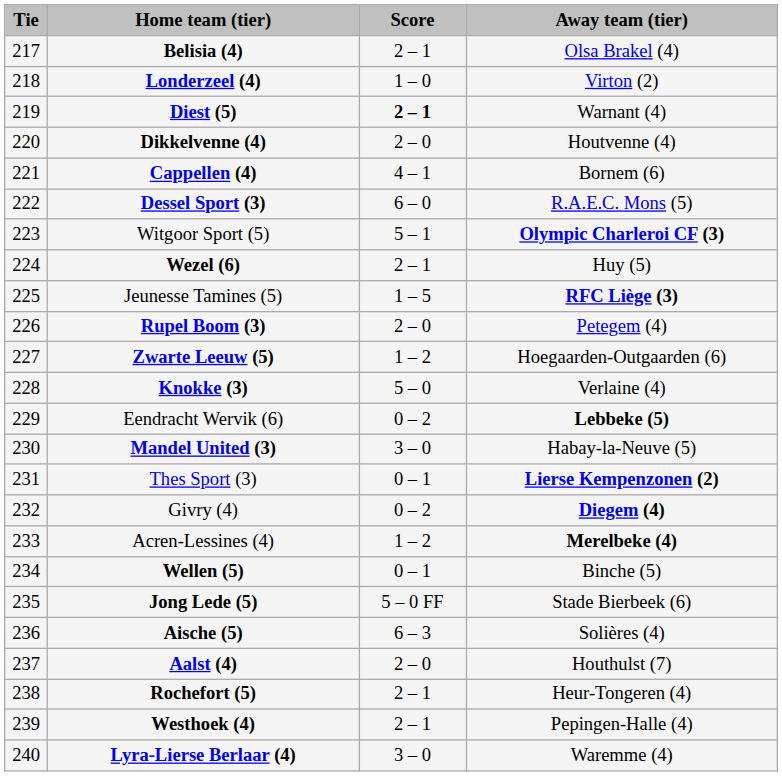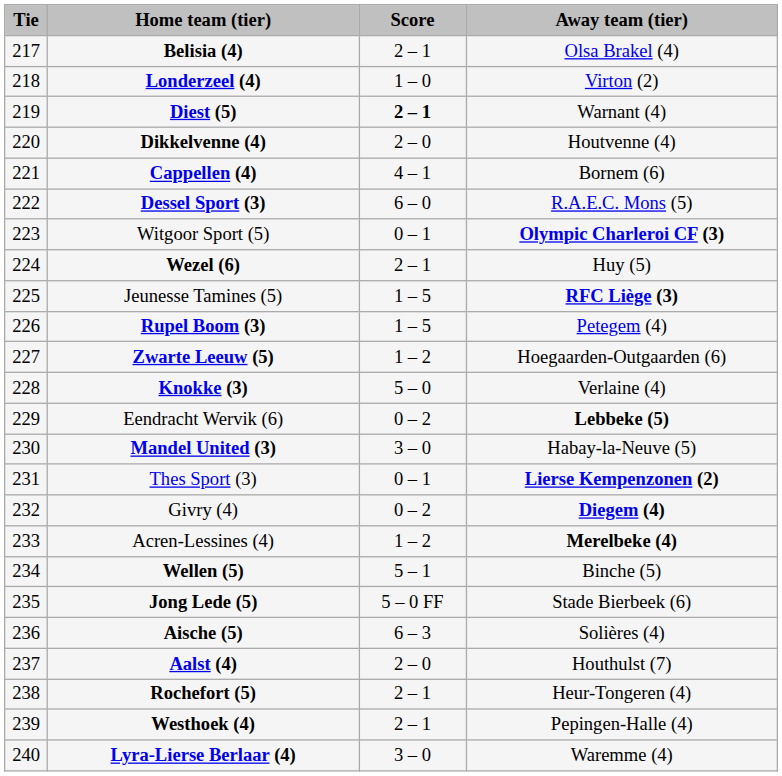Witgoor Sport (5) | Score: 5 – 1 -> 0 – 1
Rupel Boom (3) | Score: 2 – 0 -> 1 – 5
Wellen (5) | Score: 0 – 1 -> 5 – 1
